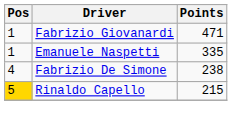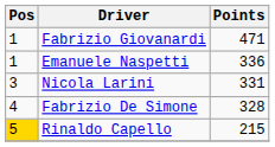Emanuele Naspetti | Points: 335 -> 336
+ row: 3 | Nicola Larini | 331
Fabrizio De Simone | Points: 238 -> 328
